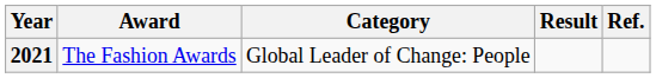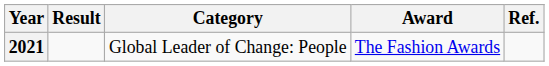columns swapped: Award <-> Result
